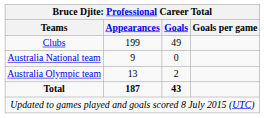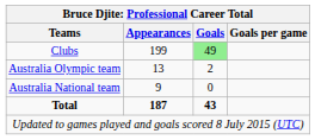Clubs | Goals: no background -> lightgreen background
rows swapped: Australia Olympic team <-> Australia National team
